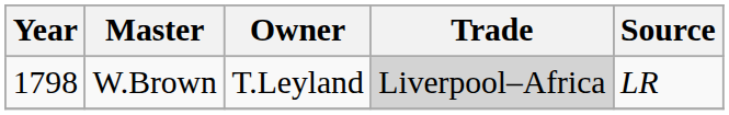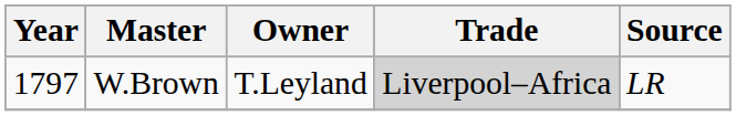W.Brown | Year: 1798 -> 1797
